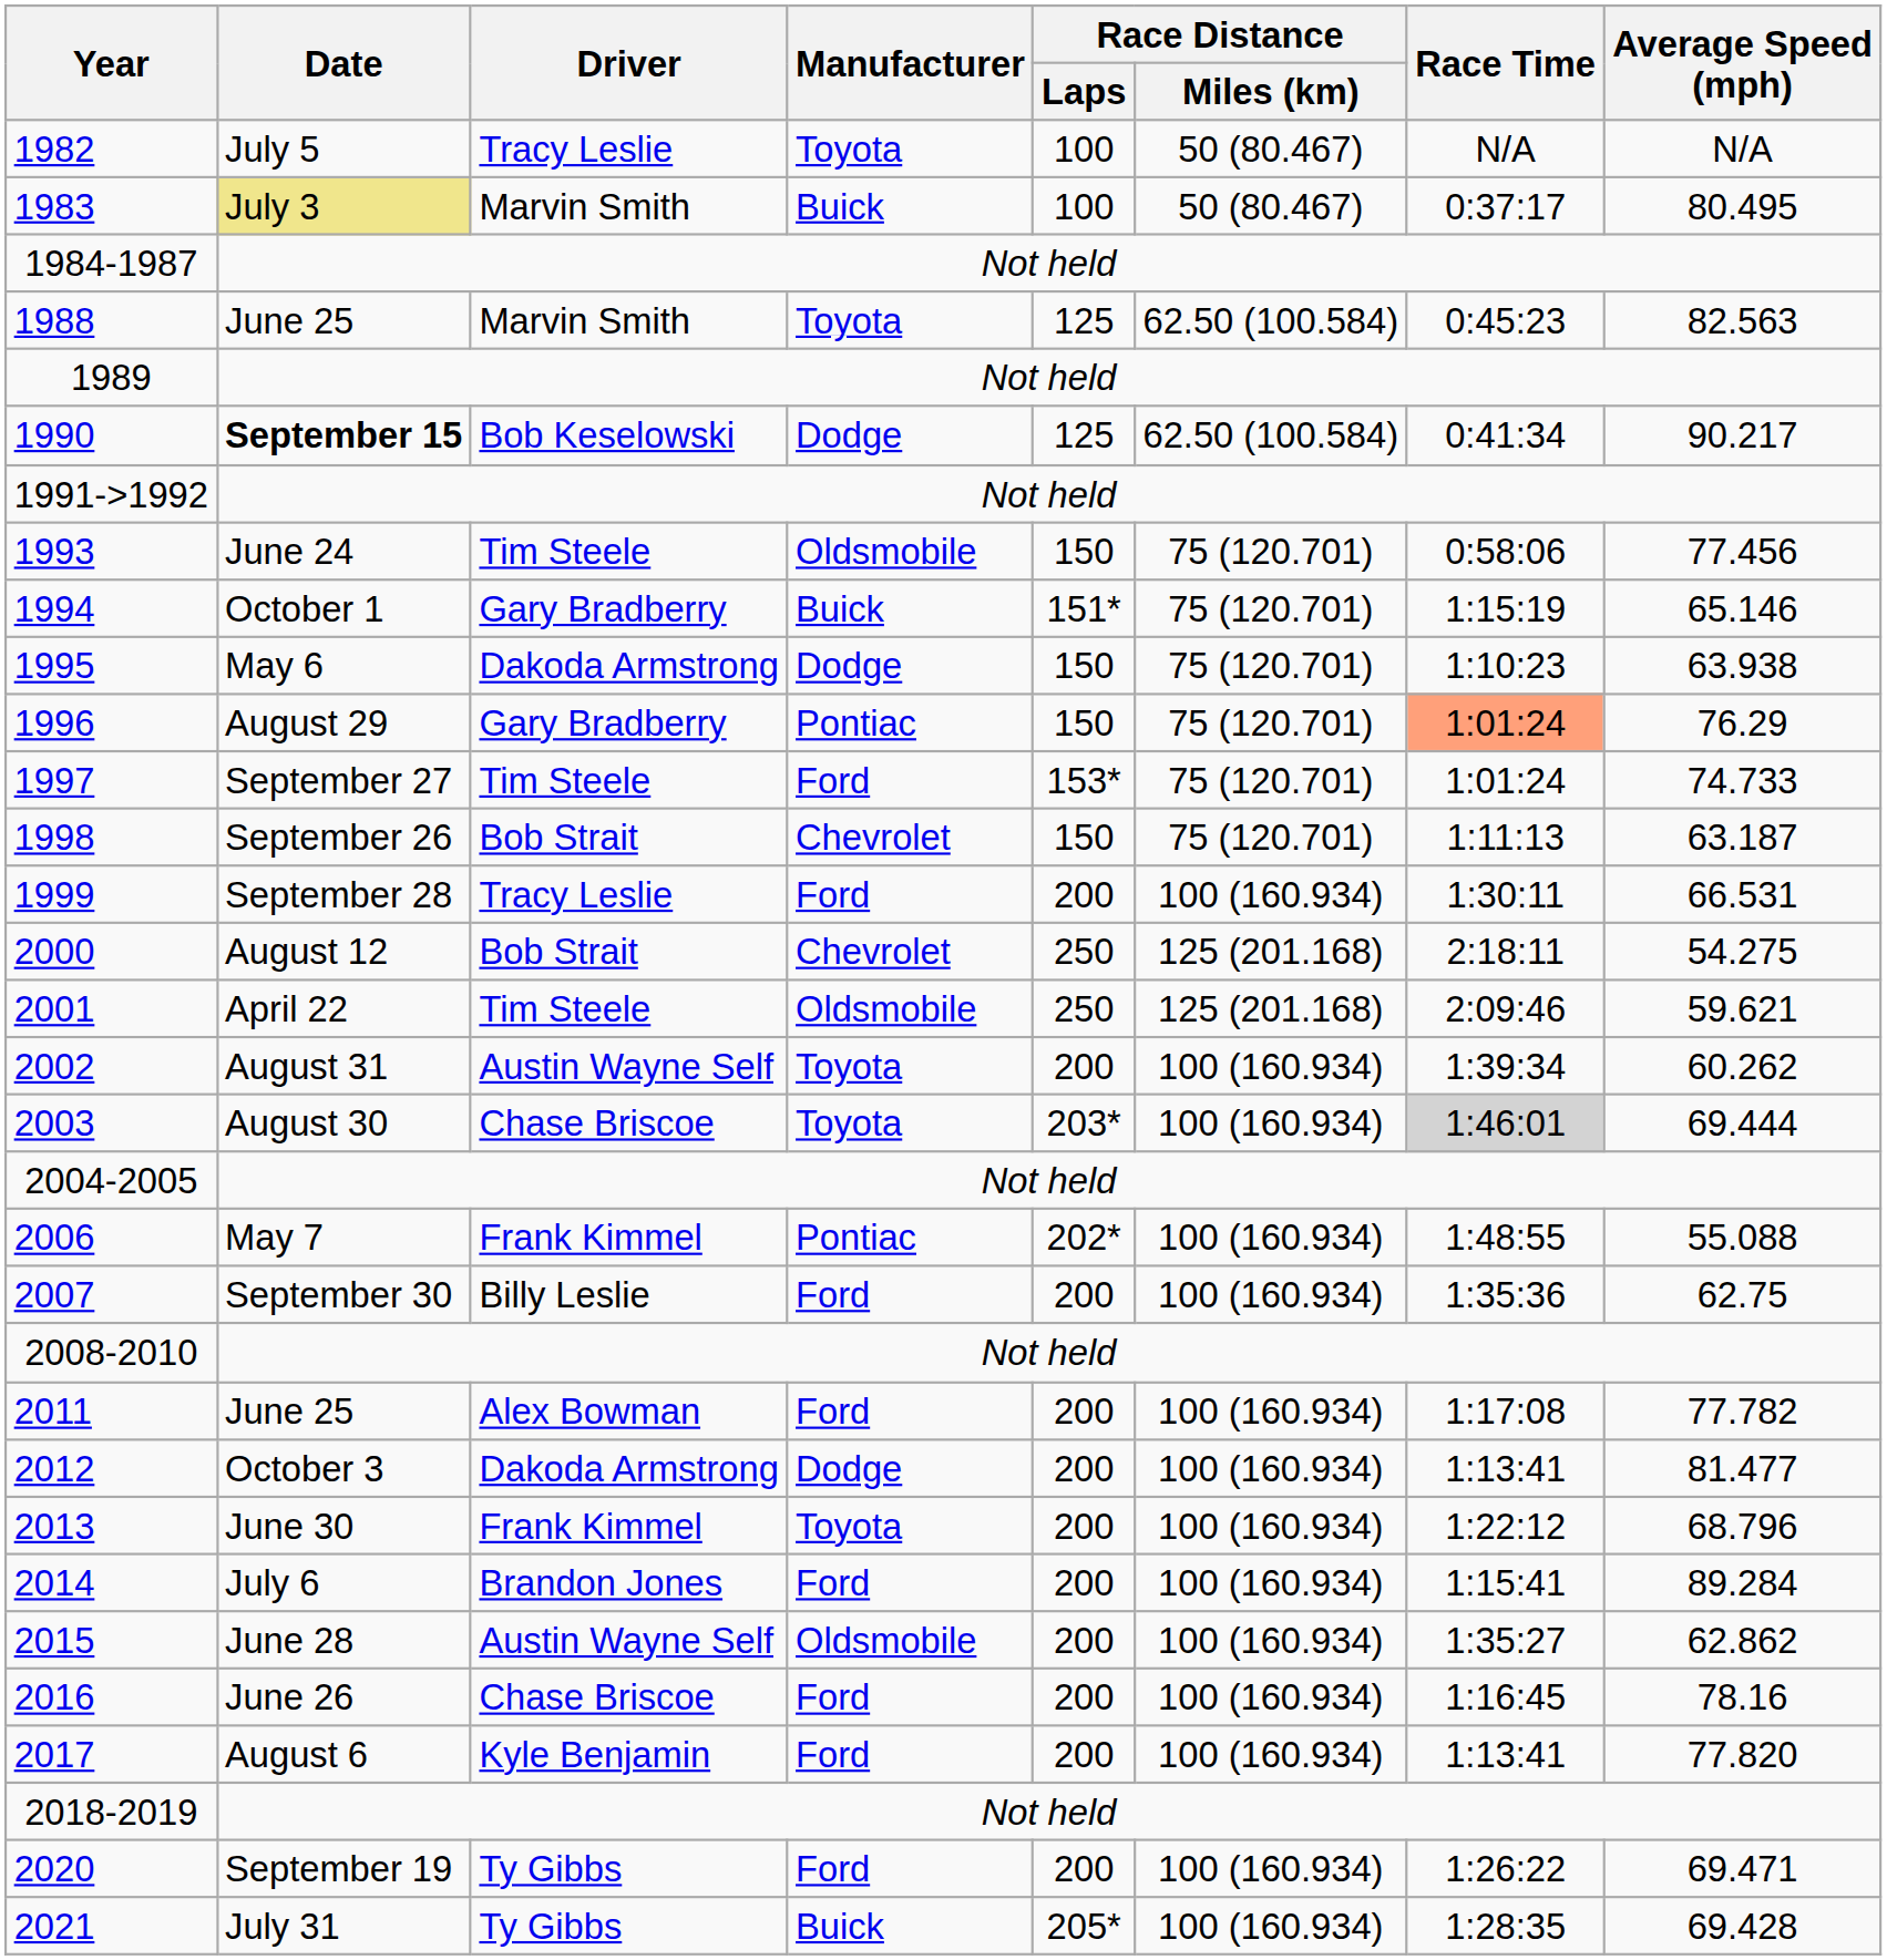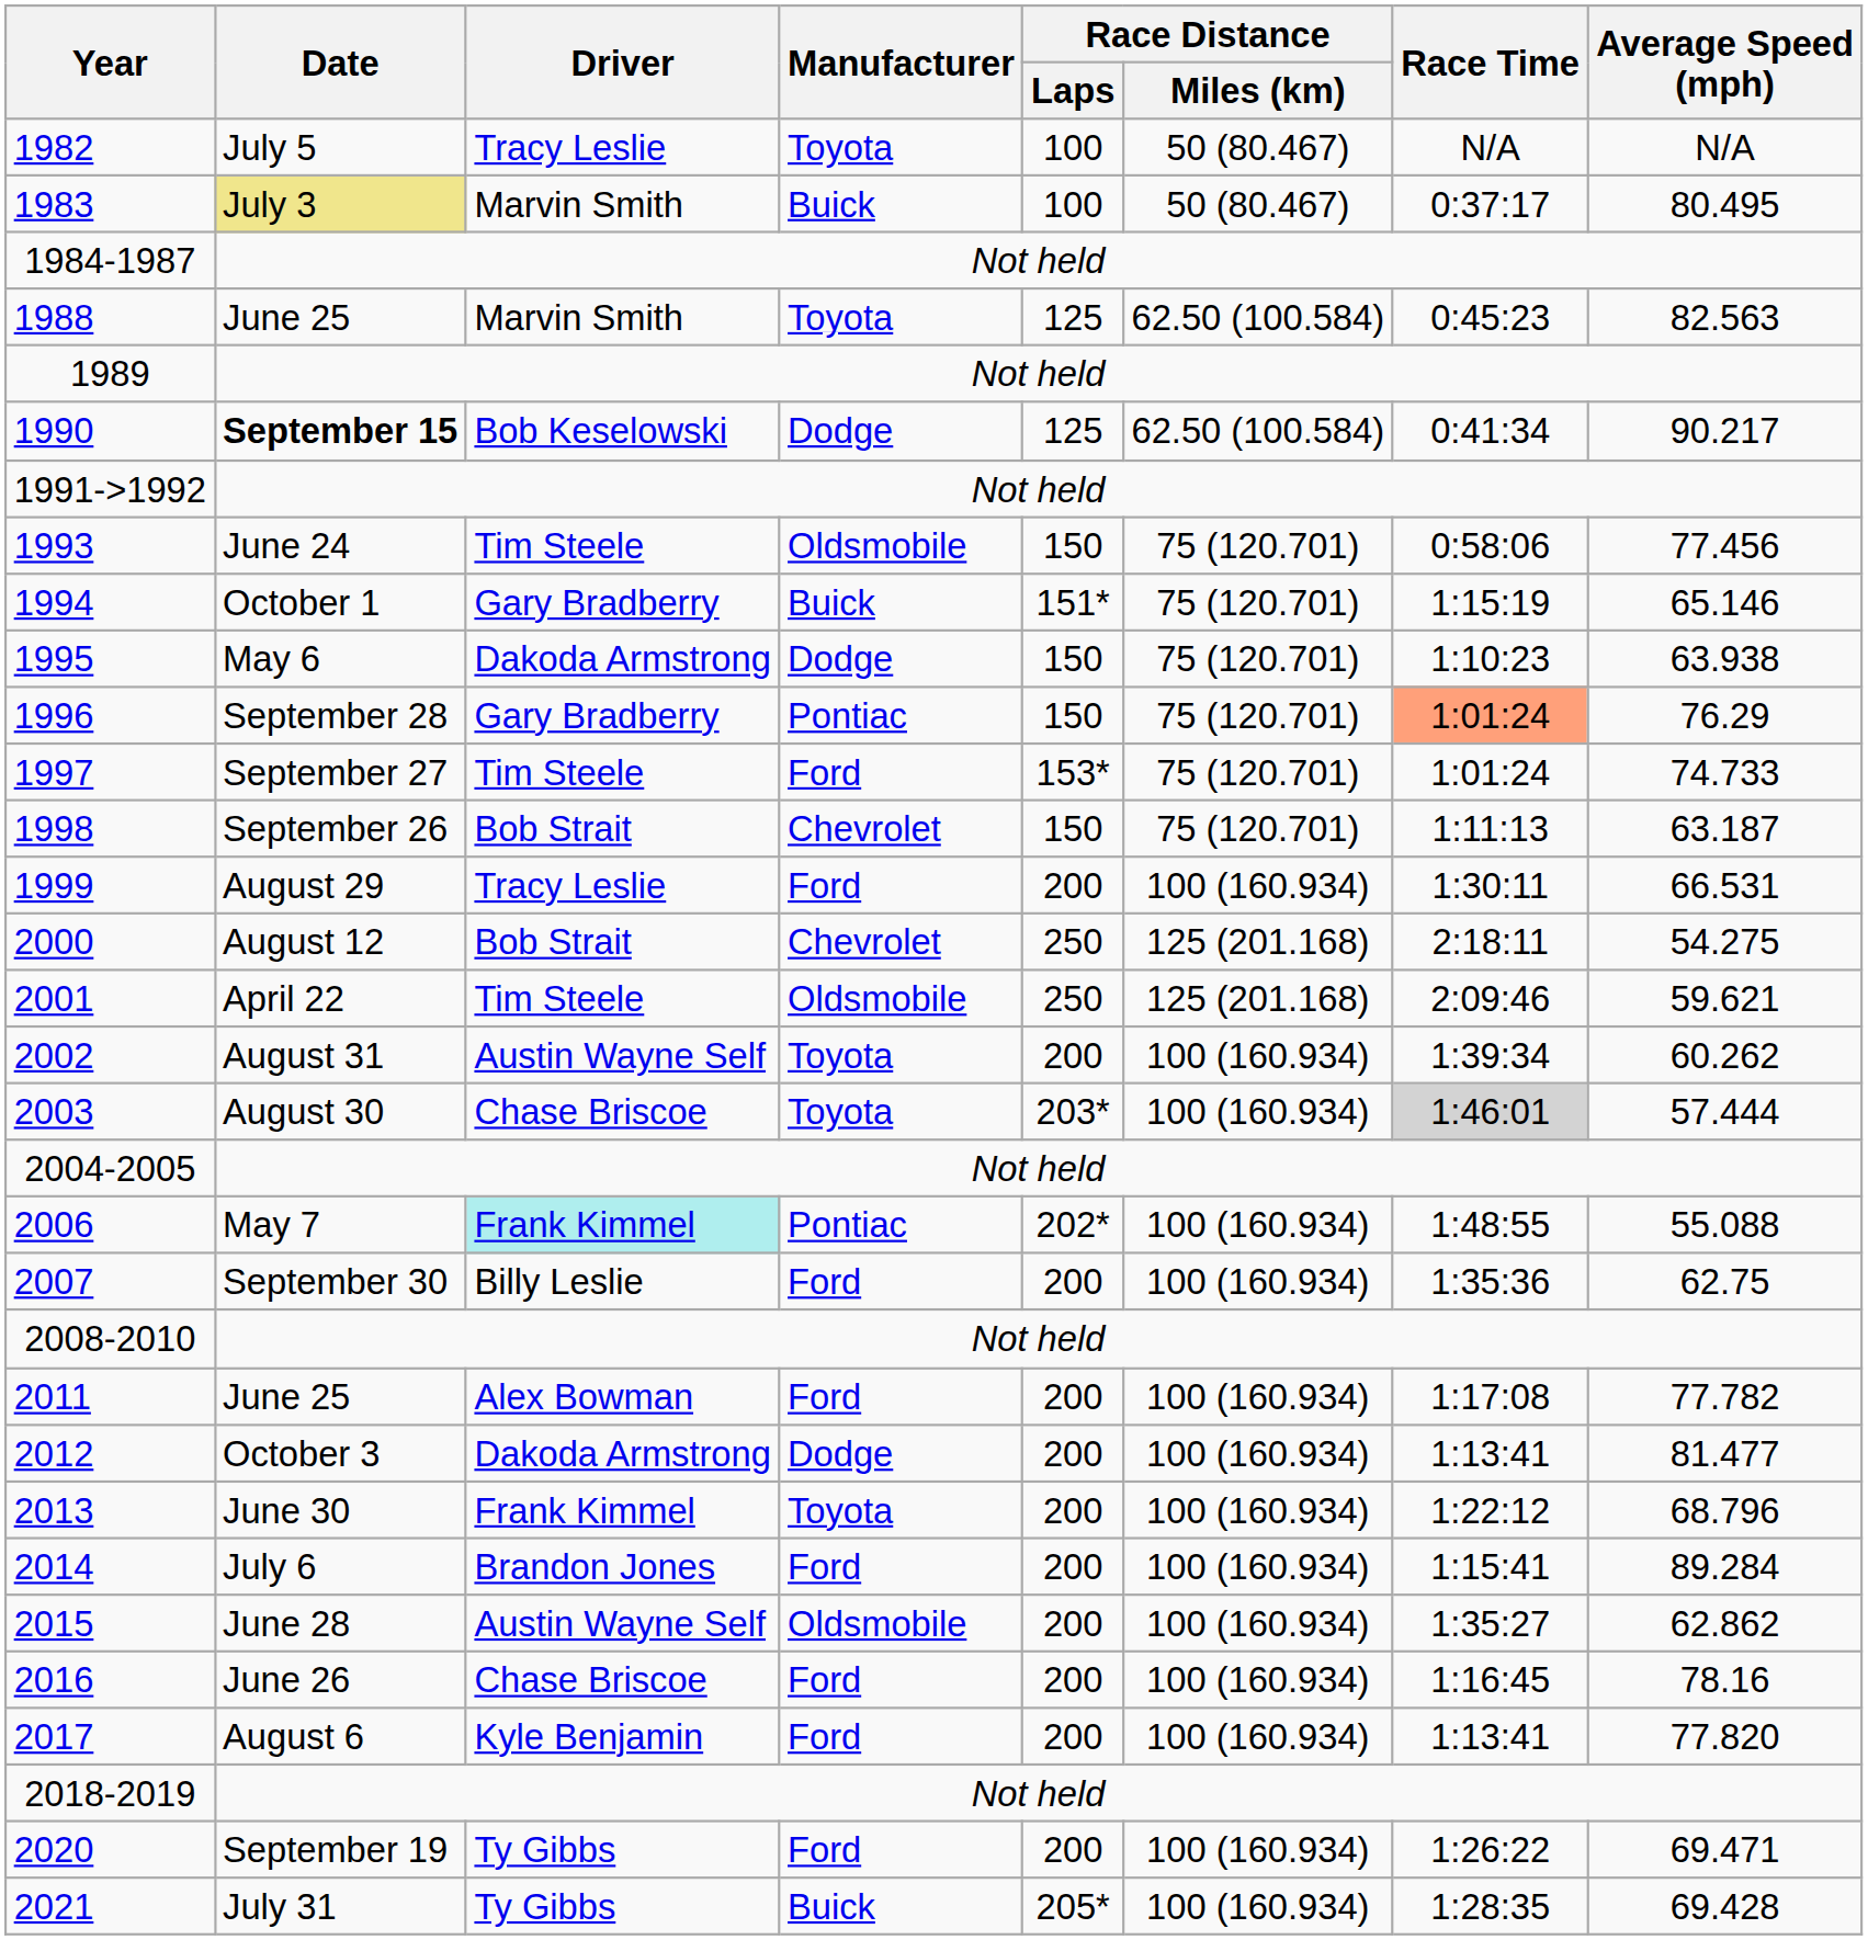1996 | Date: August 29 -> September 28
1999 | Date: September 28 -> August 29
2003 | Average Speed (mph): 69.444 -> 57.444
2006 | Driver: no background -> paleturquoise background
